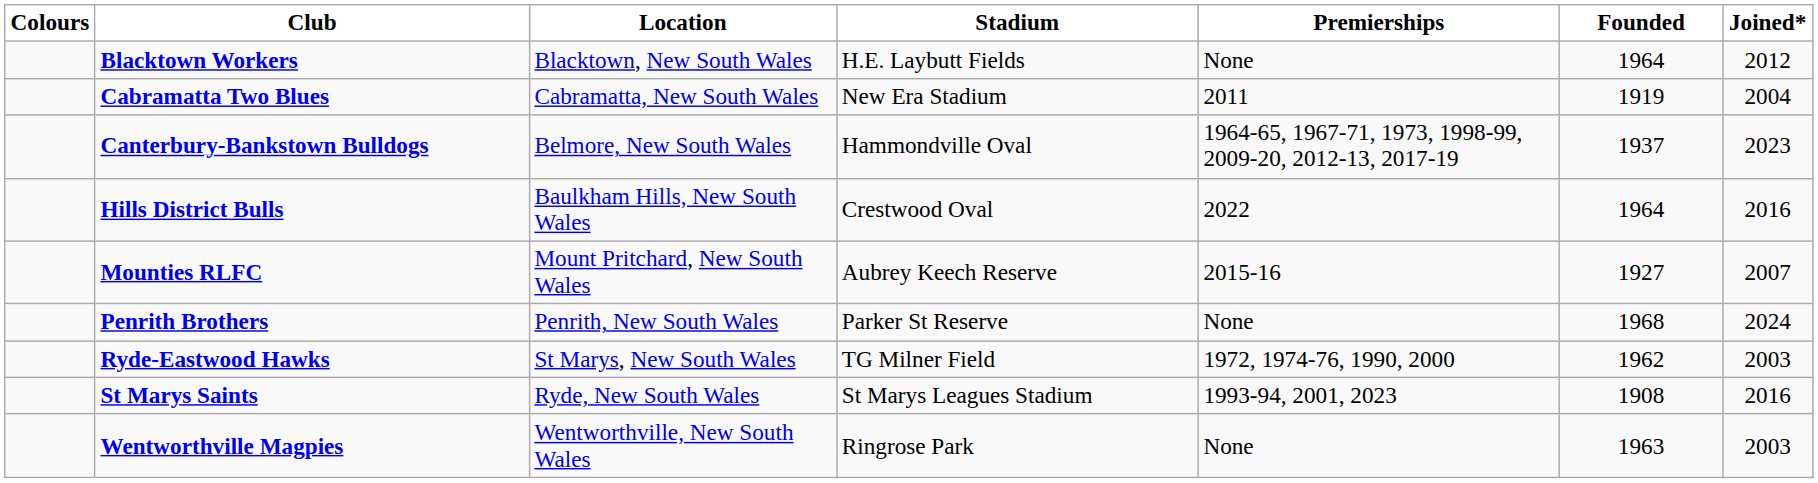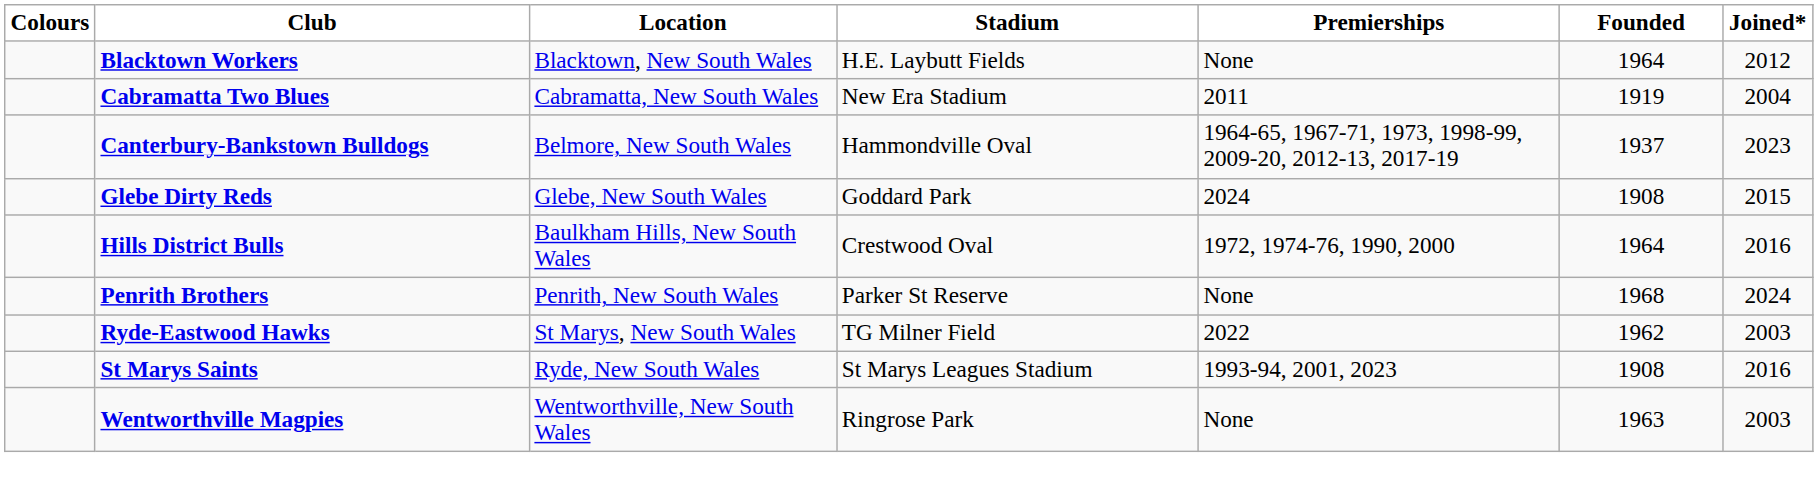+ row: Glebe Dirty Reds | Glebe, New South Wales | Goddard Park | 2024 | 1908 | 2015
Hills District Bulls | Premierships: 2022 -> 1972, 1974-76, 1990, 2000
- row: Mounties RLFC | Mount Pritchard, New South Wales | Aubrey Keech Reserve | 2015-16 | 1927 | 2007
Ryde-Eastwood Hawks | Premierships: 1972, 1974-76, 1990, 2000 -> 2022
